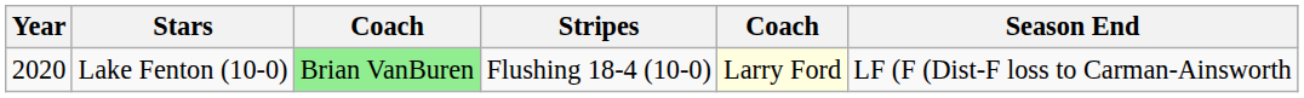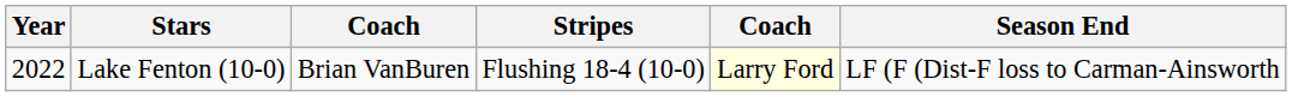Lake Fenton (10-0) | Year: 2020 -> 2022
Lake Fenton (10-0) | column 3: lightgreen background -> no background
